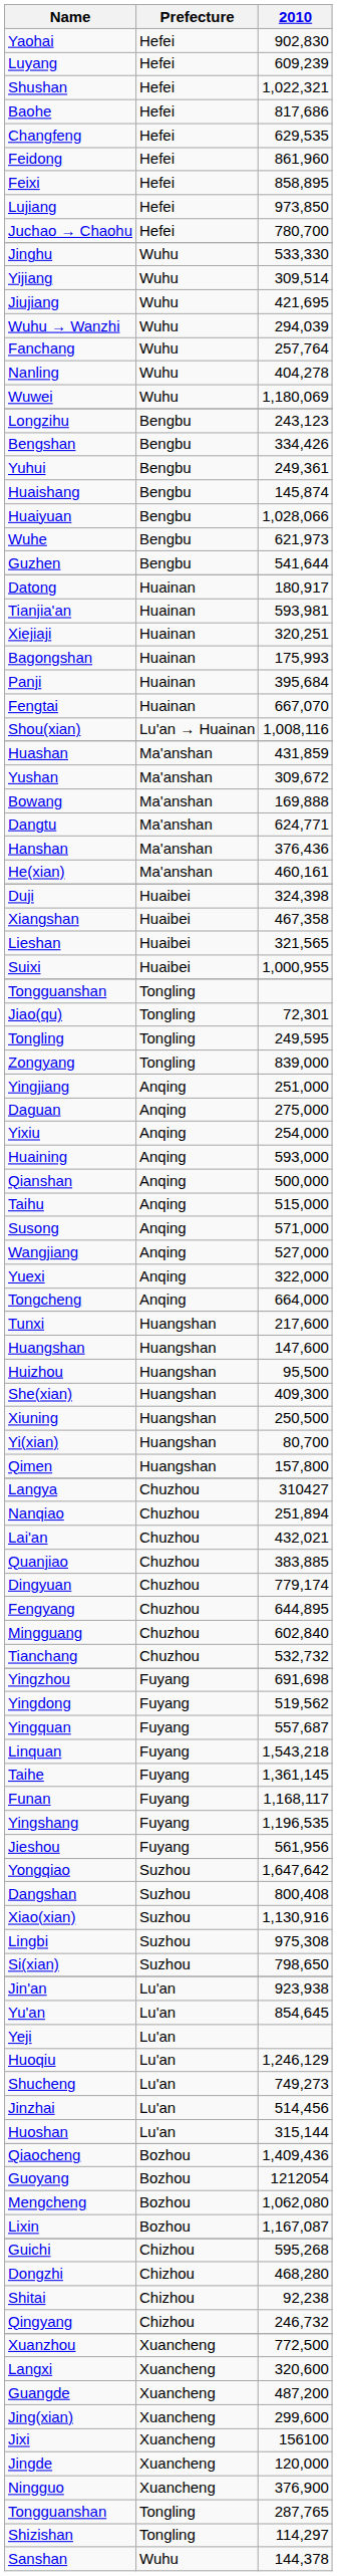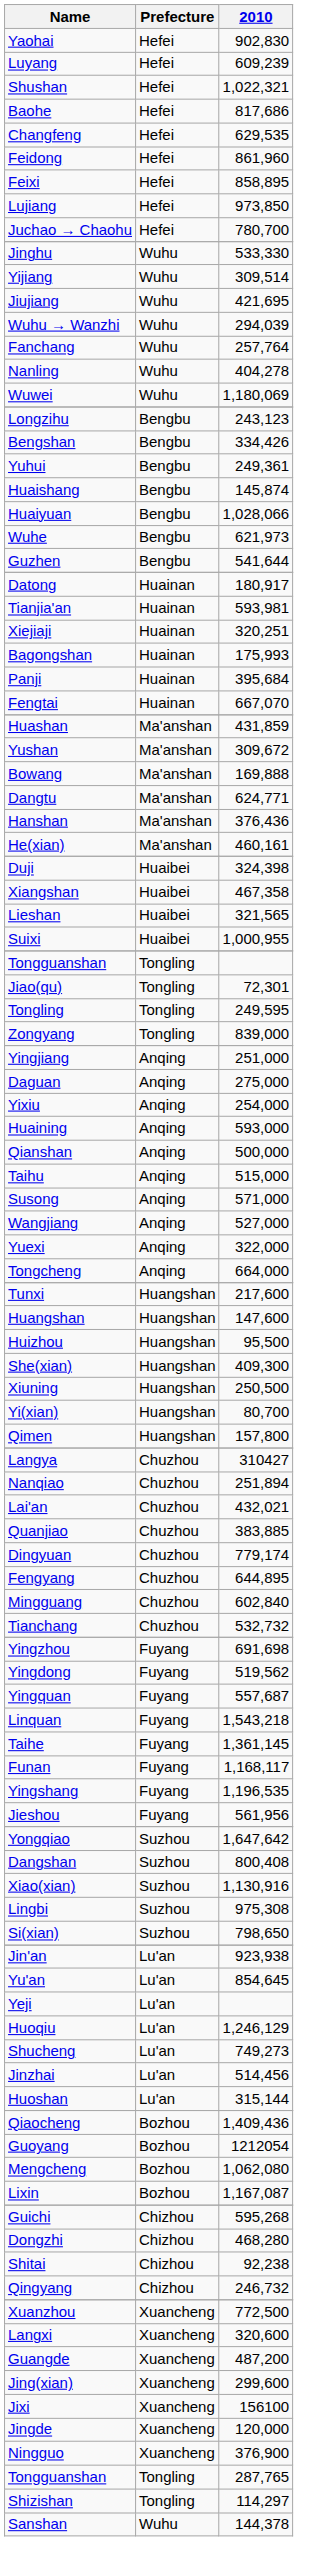- row: Shou(xian) | Lu'an → Huainan | 1,008,116
